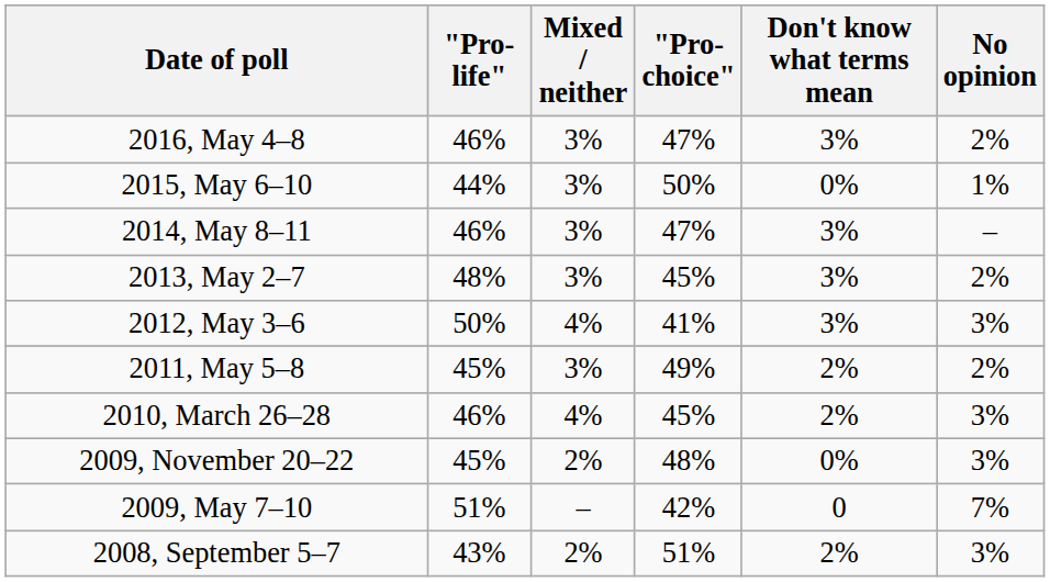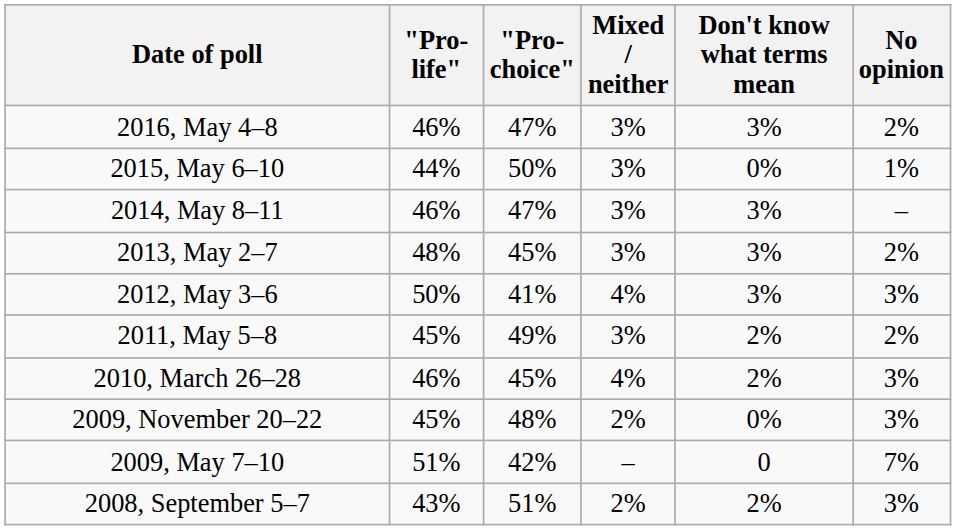columns swapped: "Pro-choice" <-> Mixed / neither
